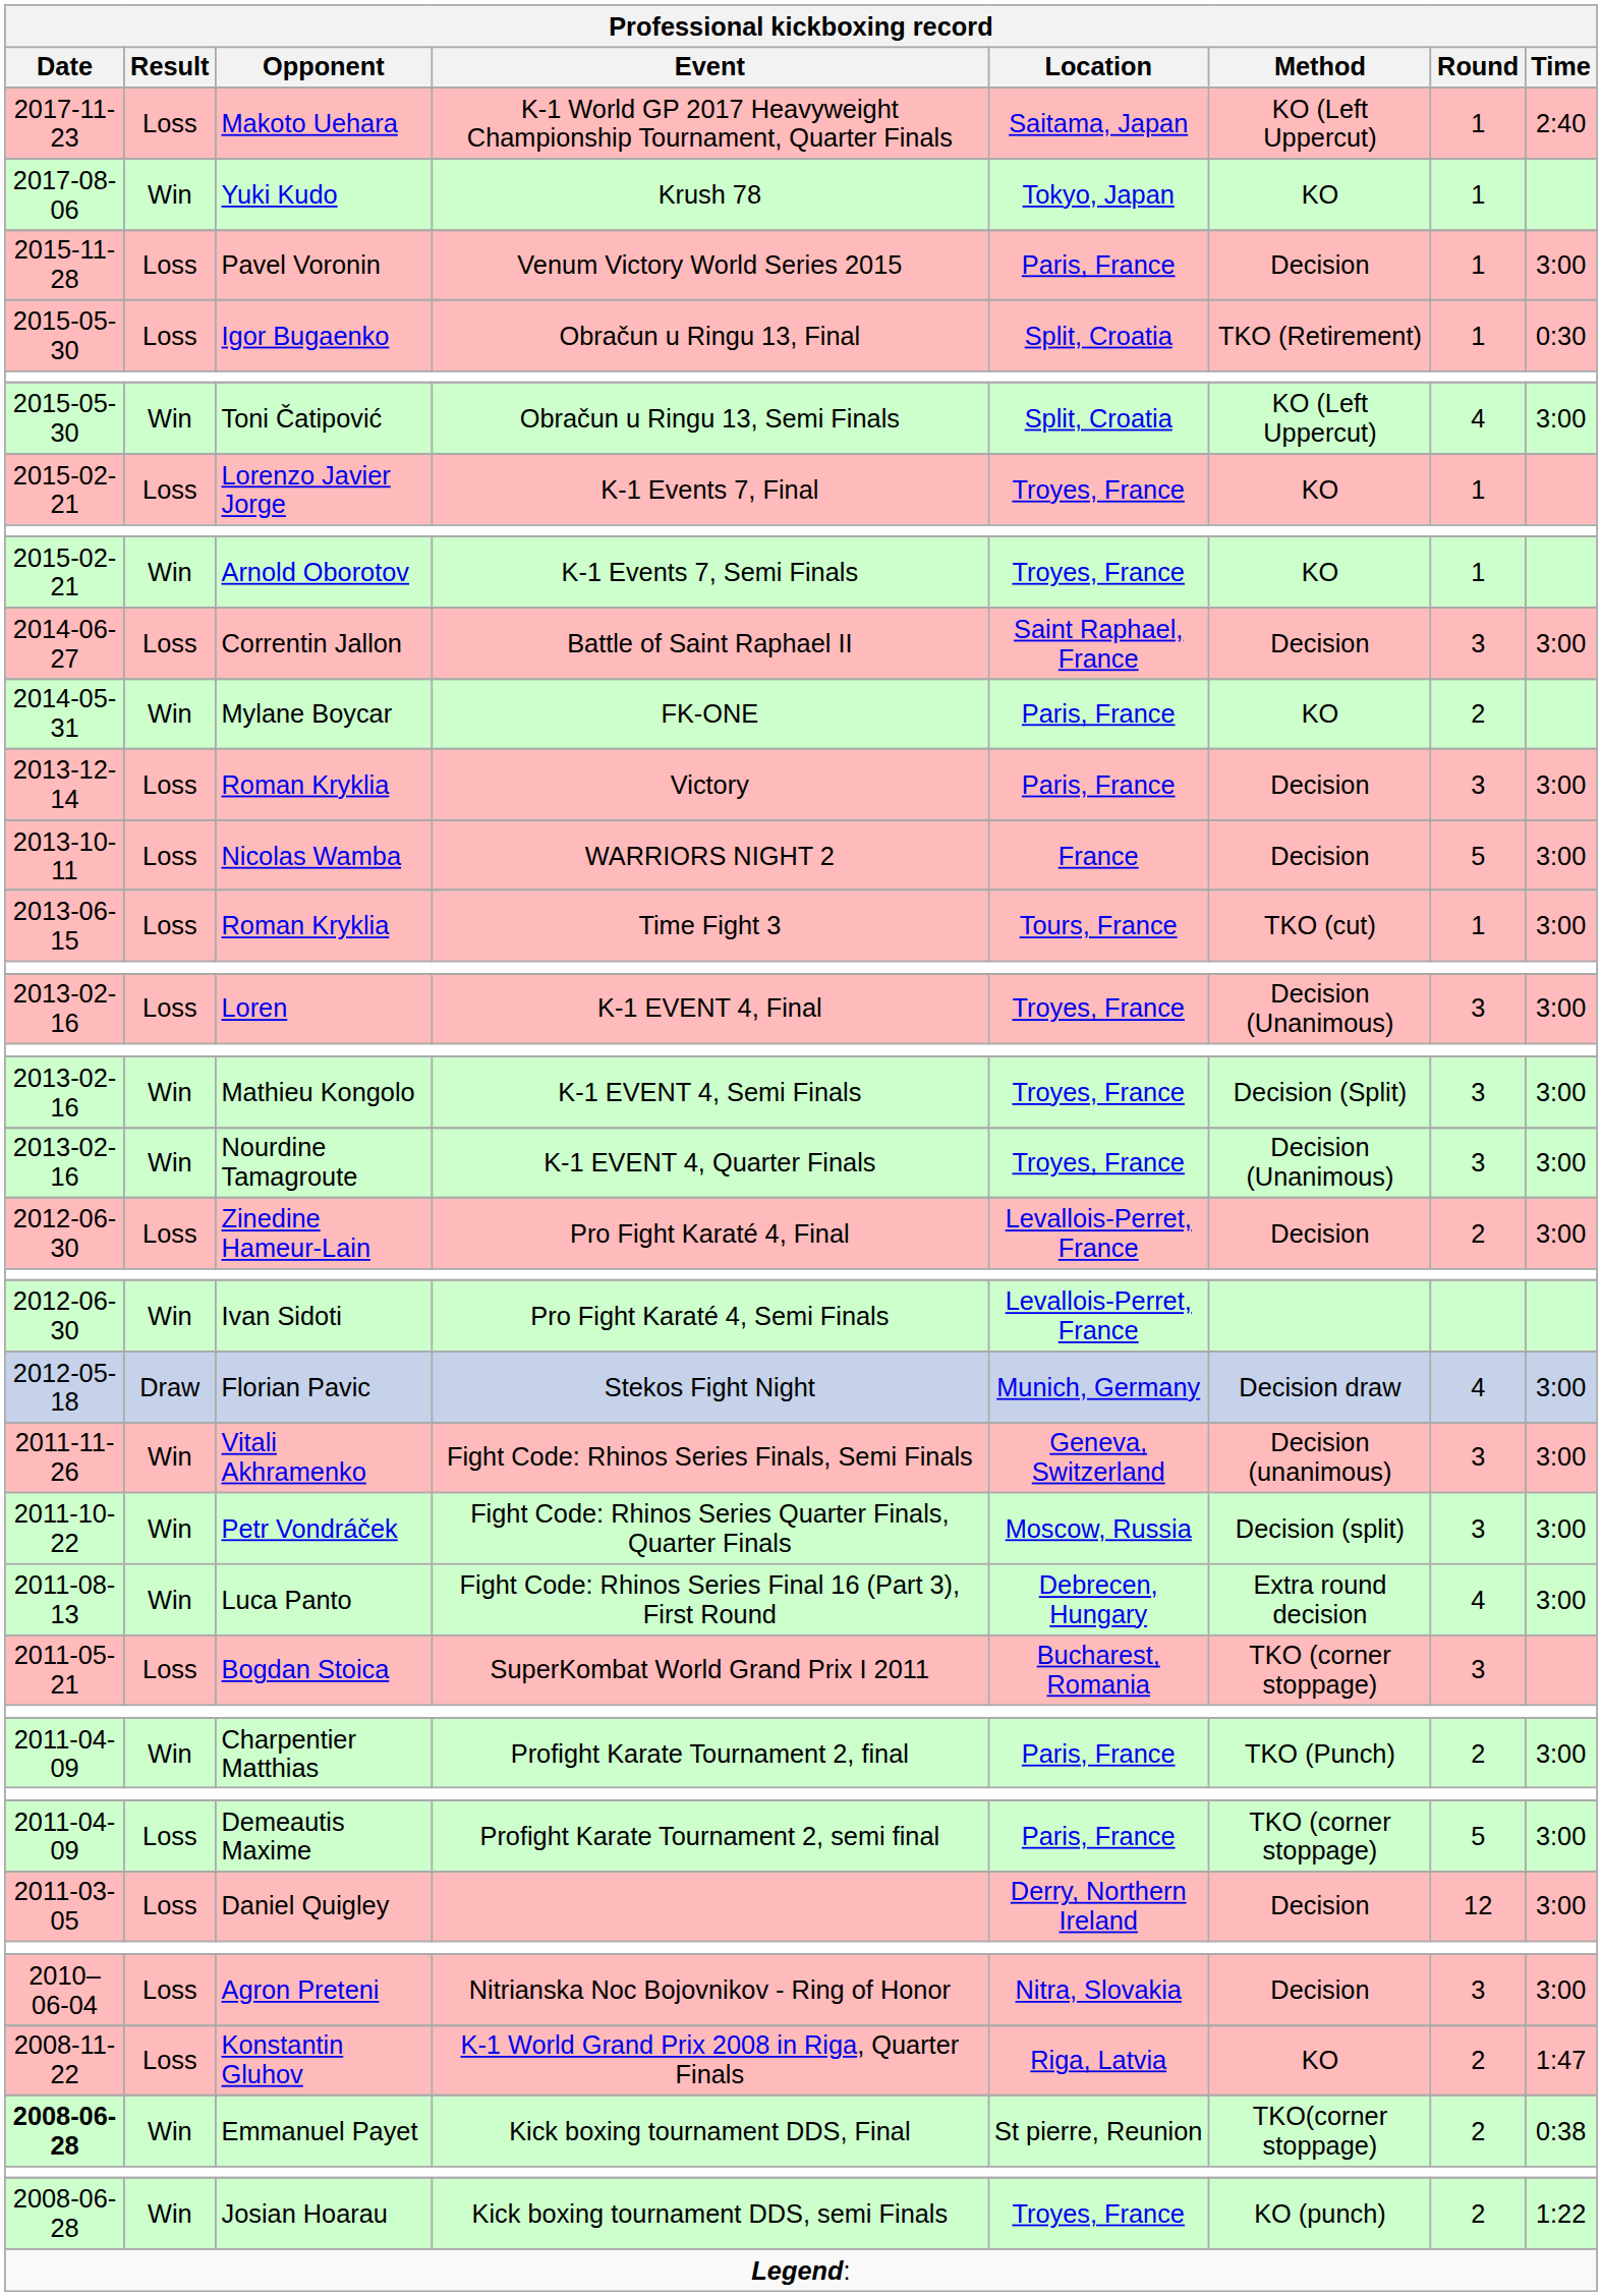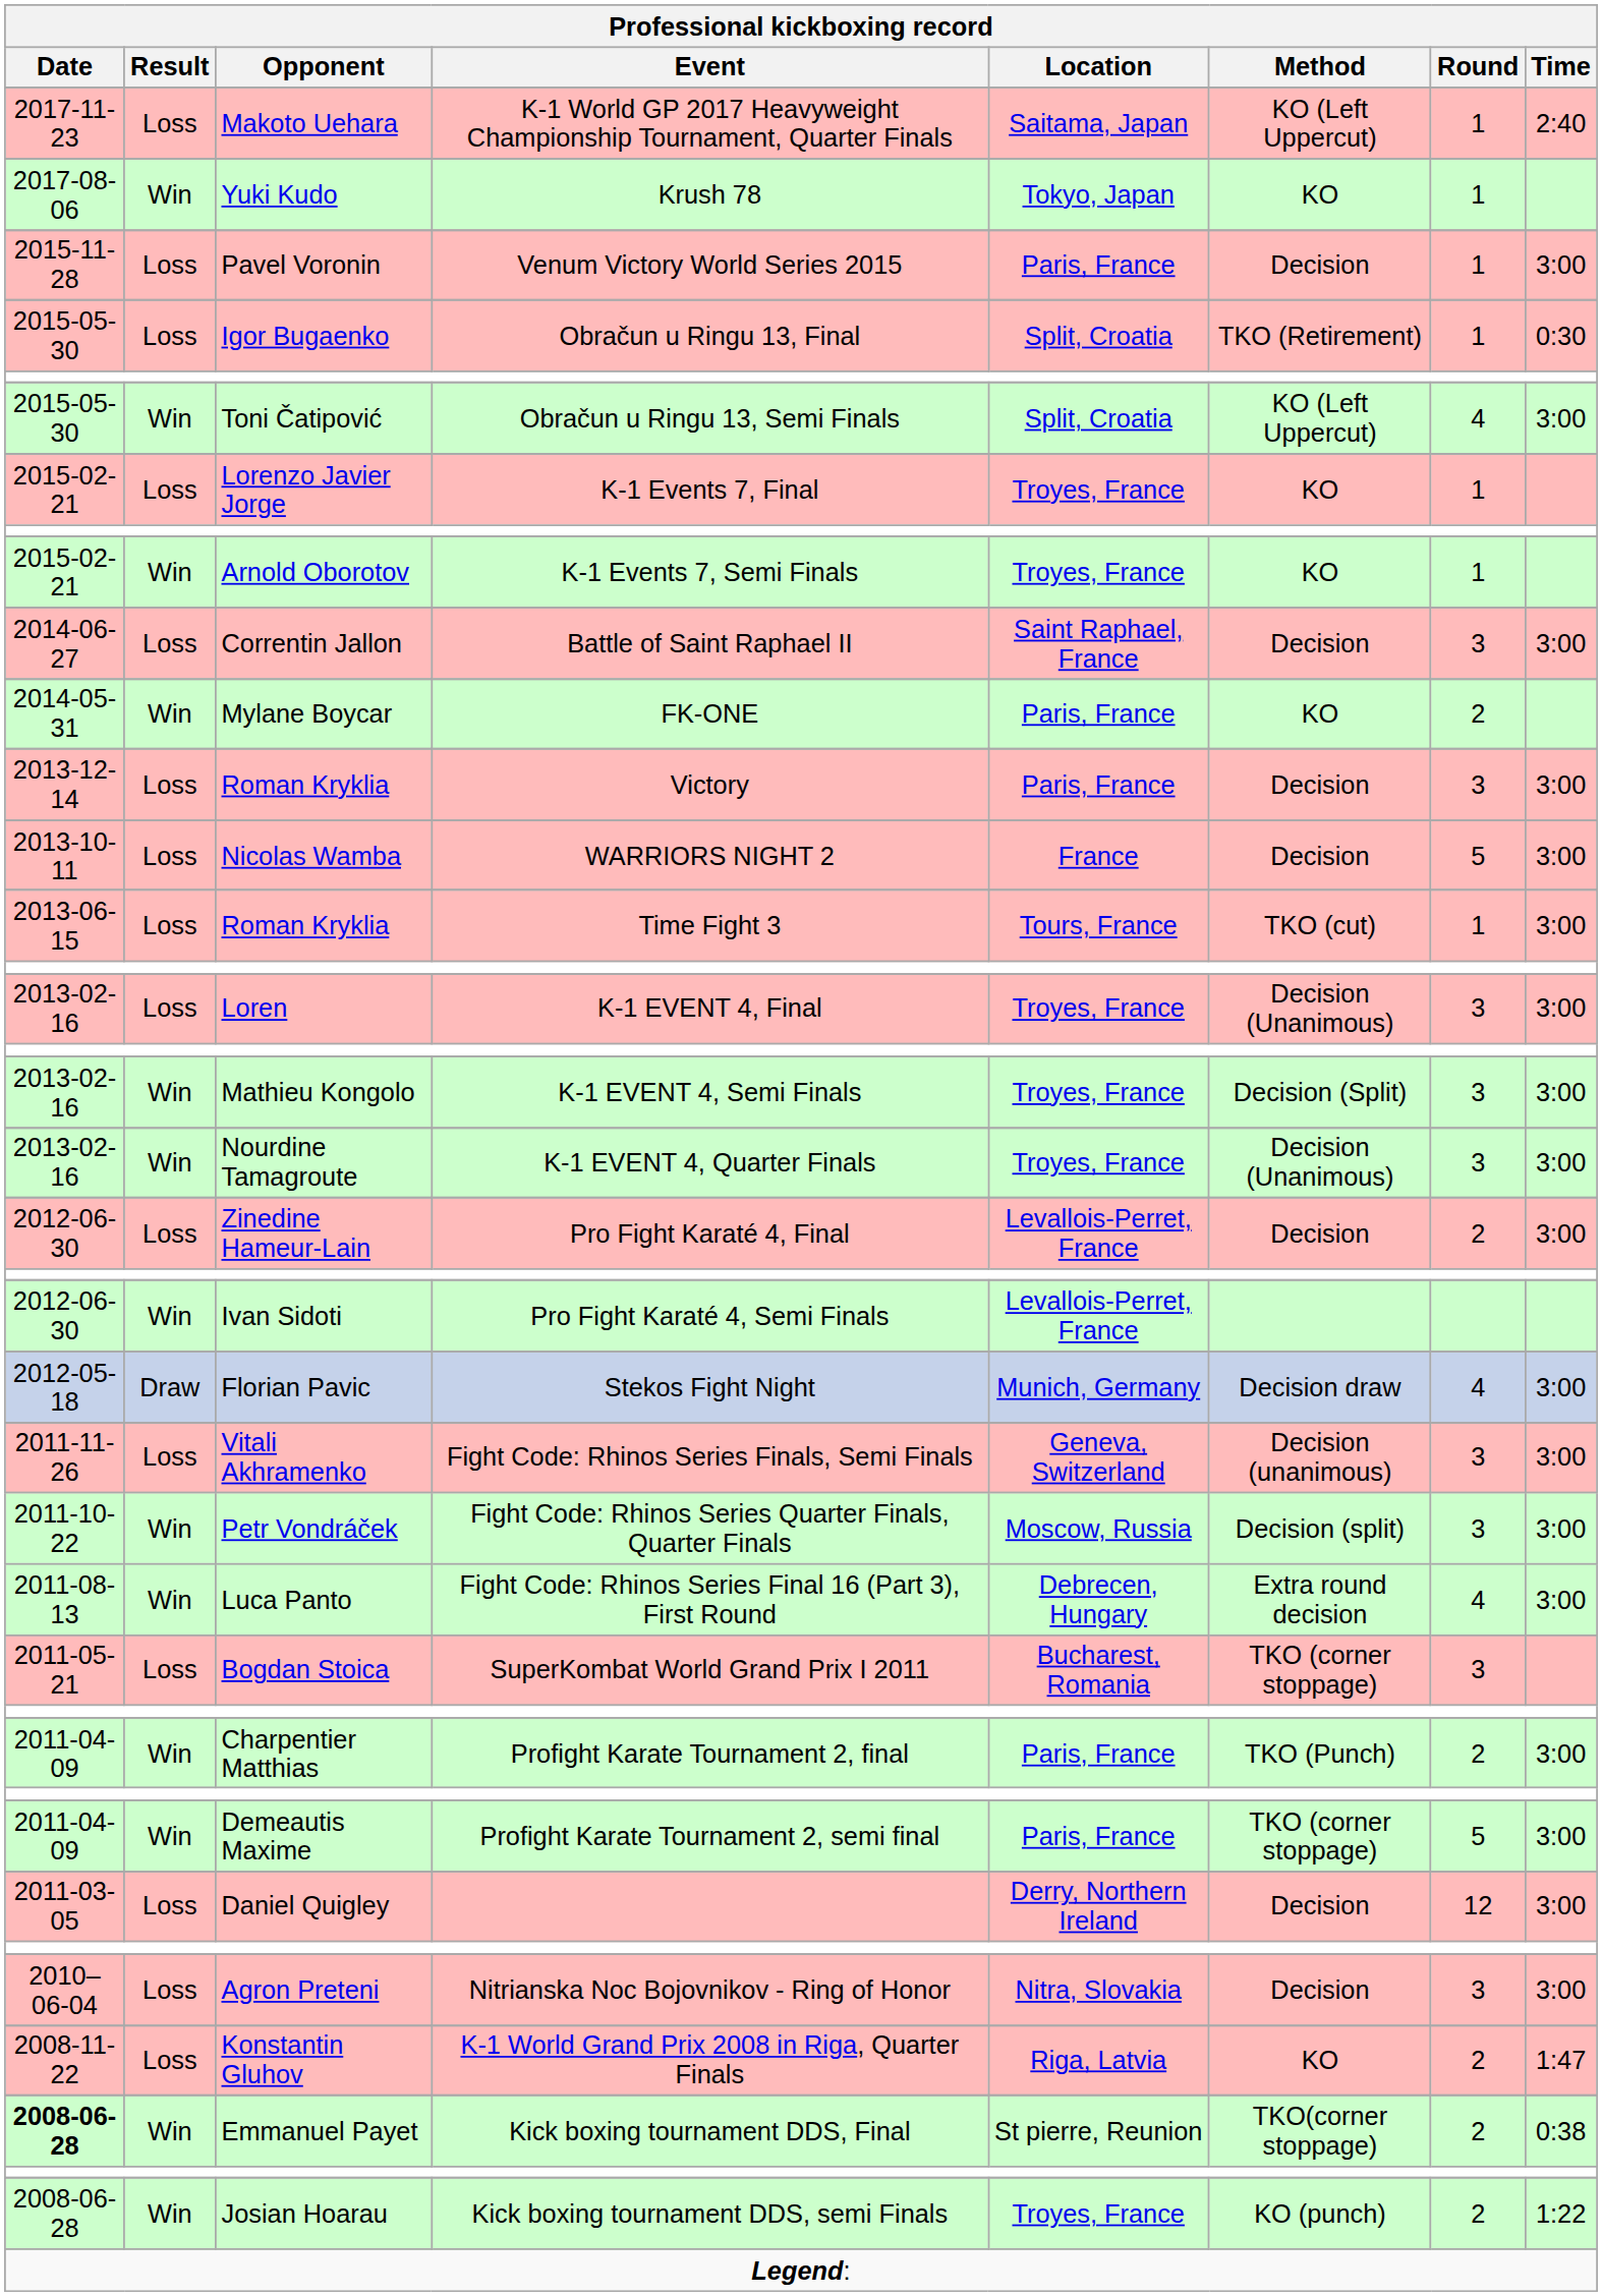Fight Code: Rhinos Series Finals, Semi Finals | Professional kickboxing record / Result: Win -> Loss
Profight Karate Tournament 2, semi final | Professional kickboxing record / Result: Loss -> Win
